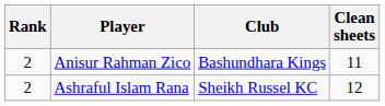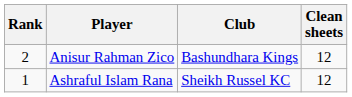Anisur Rahman Zico | Clean sheets: 11 -> 12
Ashraful Islam Rana | Rank: 2 -> 1
